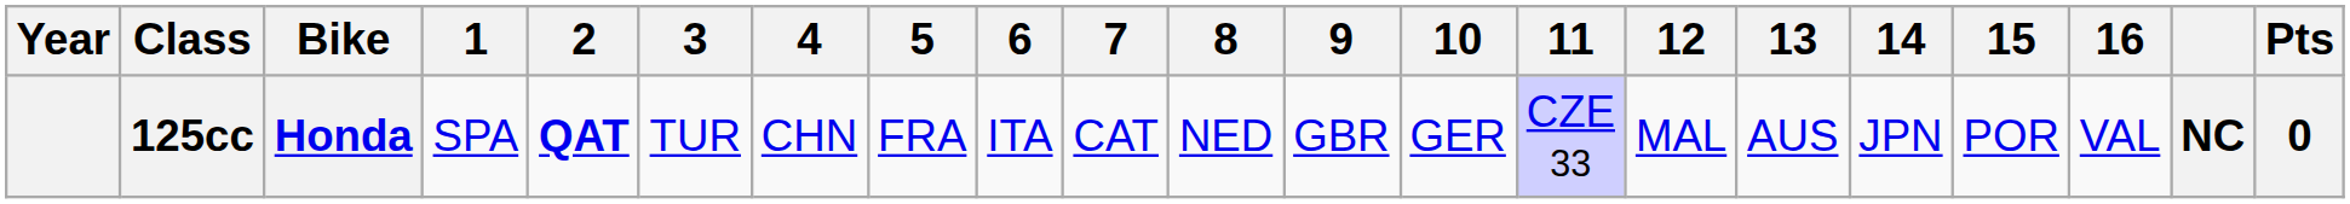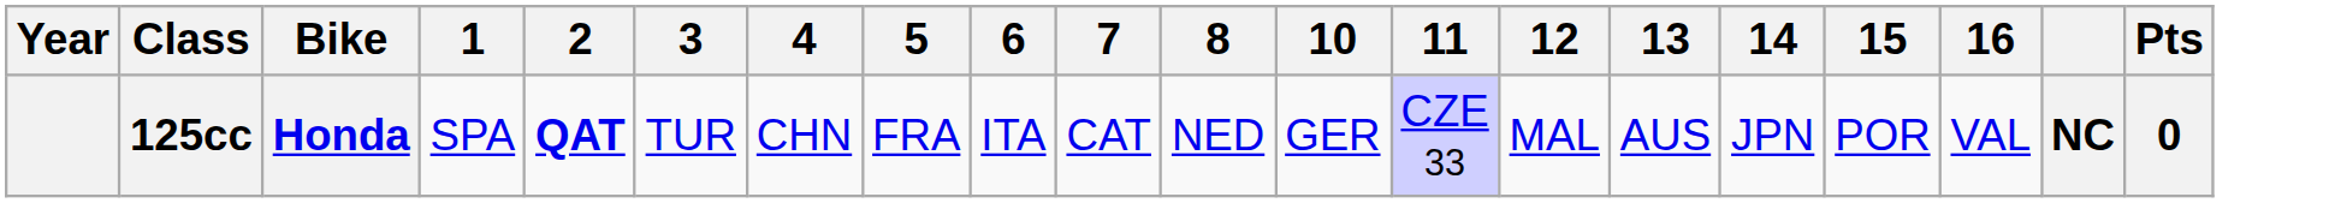- column: 9 | GBR
